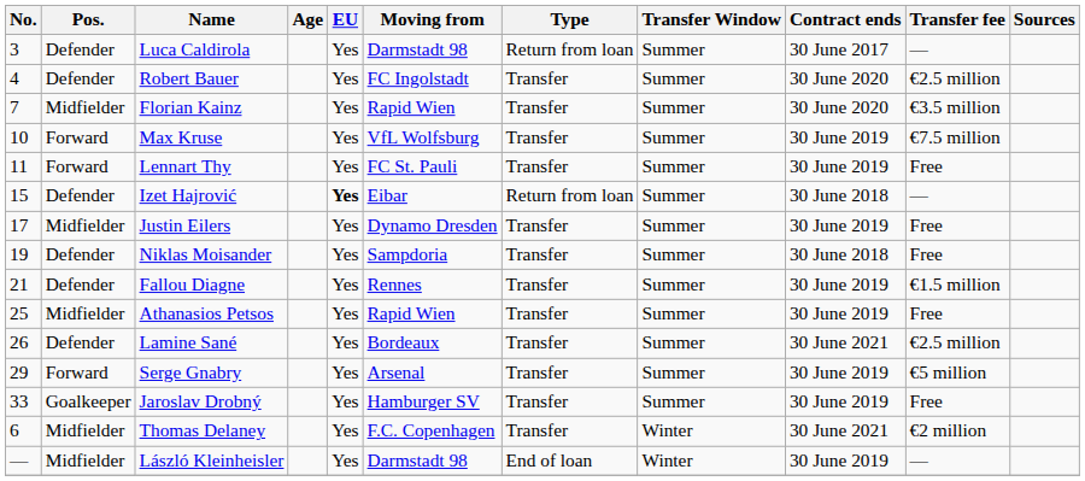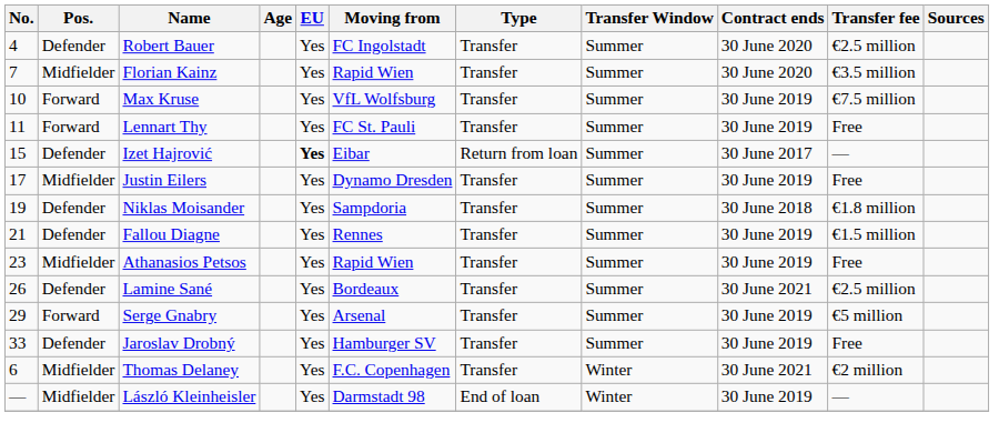- row: 3 | Defender | Luca Caldirola | Yes | Darmstadt 98 | Return from loan | Summer | 30 June 2017 | —
Izet Hajrović | Contract ends: 30 June 2018 -> 30 June 2017
Niklas Moisander | Transfer fee: Free -> €1.8 million
Athanasios Petsos | No.: 25 -> 23
Jaroslav Drobný | Pos.: Goalkeeper -> Defender
